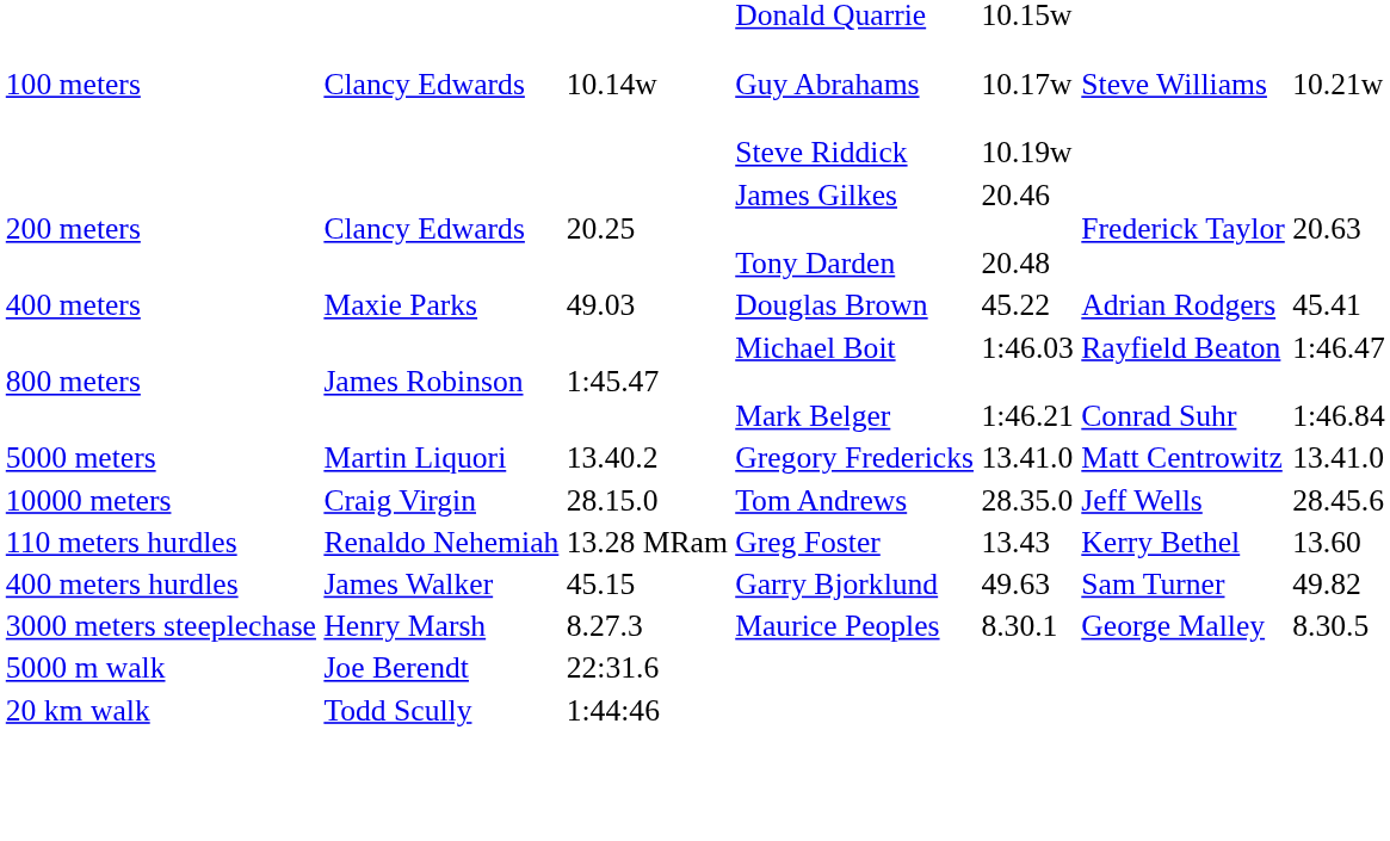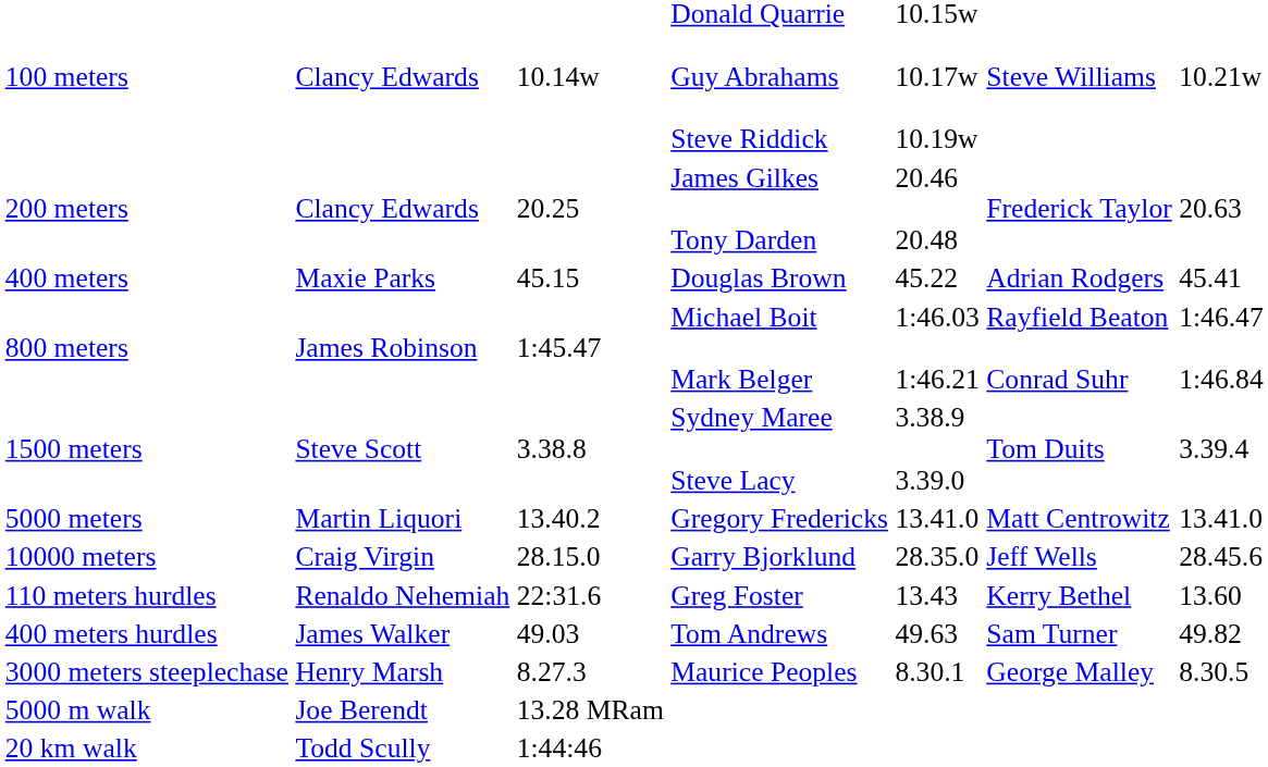400 meters | column 3: 49.03 -> 45.15
+ row: 1500 meters | Steve Scott | 3.38.8 | Sydney Maree Steve Lacy | 3.38.9 3.39.0 | Tom Duits | 3.39.4
10000 meters | column 4: Tom Andrews -> Garry Bjorklund
110 meters hurdles | column 3: 13.28 MRam -> 22:31.6
400 meters hurdles | column 3: 45.15 -> 49.03
400 meters hurdles | column 4: Garry Bjorklund -> Tom Andrews
5000 m walk | column 3: 22:31.6 -> 13.28 MRam
